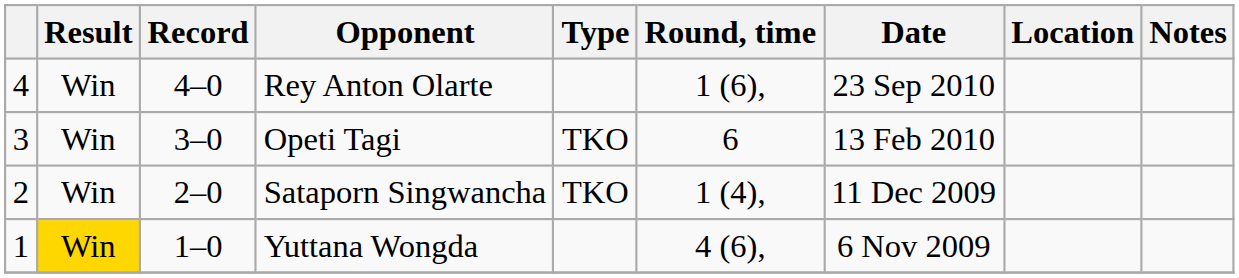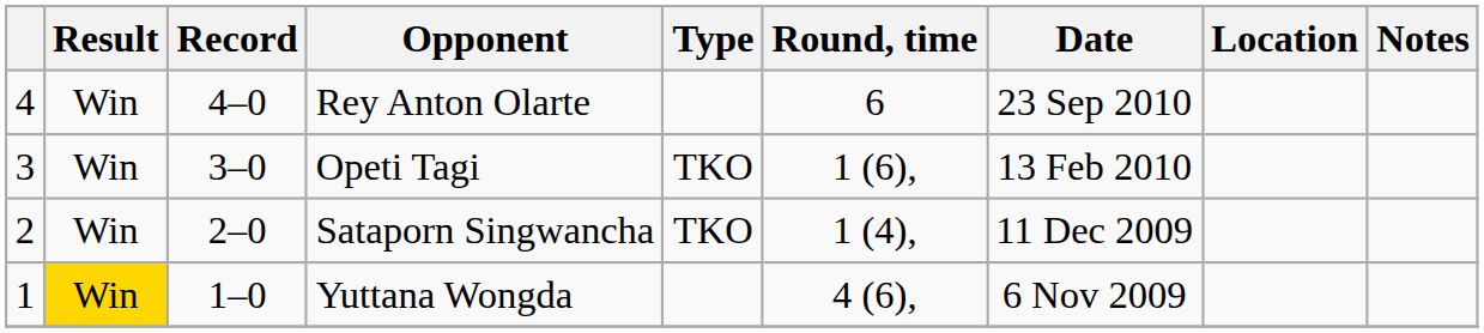Rey Anton Olarte | Round, time: 1 (6), -> 6
Opeti Tagi | Round, time: 6 -> 1 (6),
